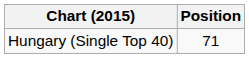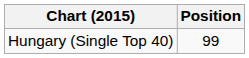Hungary (Single Top 40) | Position: 71 -> 99
